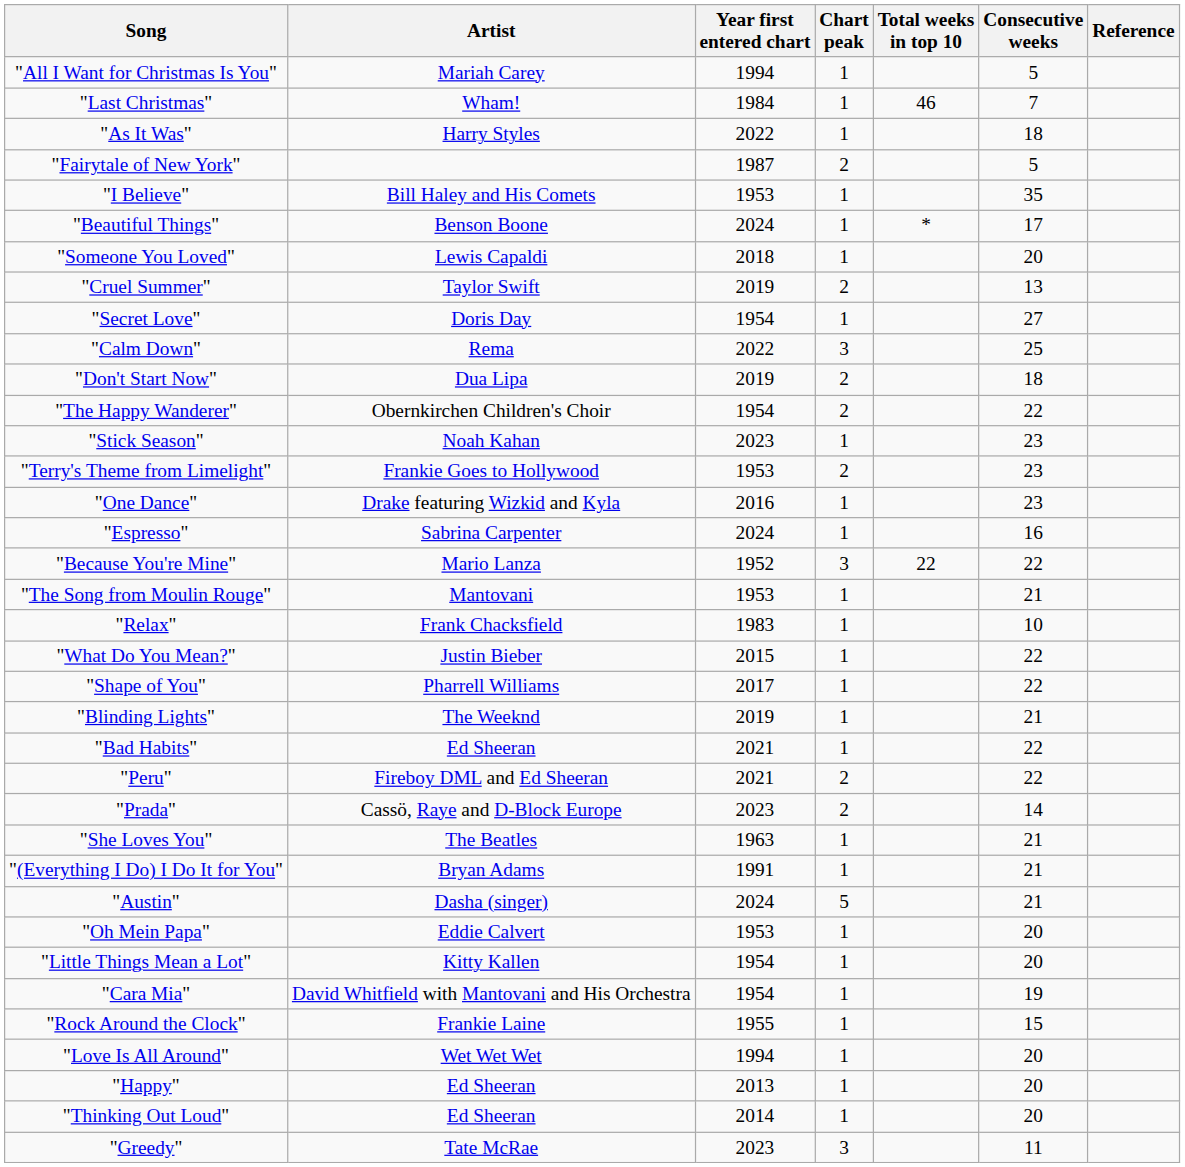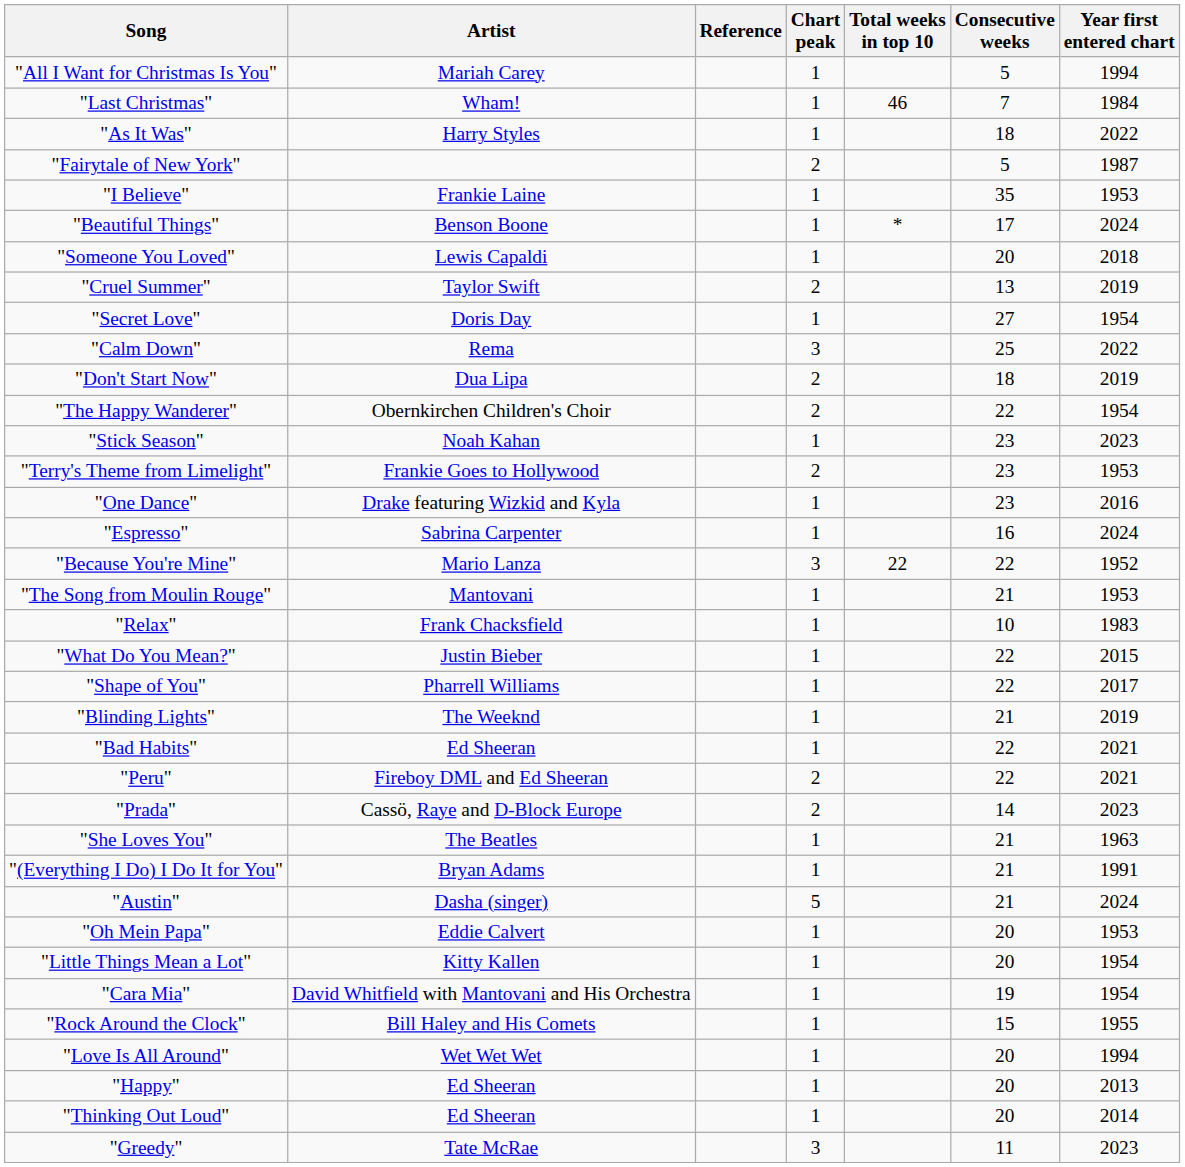columns swapped: Year first entered chart <-> Reference
"I Believe" | Artist: Bill Haley and His Comets -> Frankie Laine
"Rock Around the Clock" | Artist: Frankie Laine -> Bill Haley and His Comets
